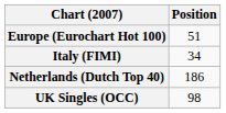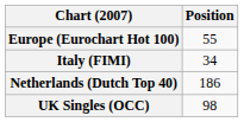Europe (Eurochart Hot 100) | Position: 51 -> 55
